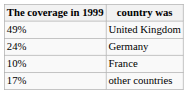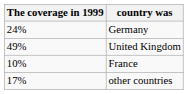rows swapped: United Kingdom <-> Germany
